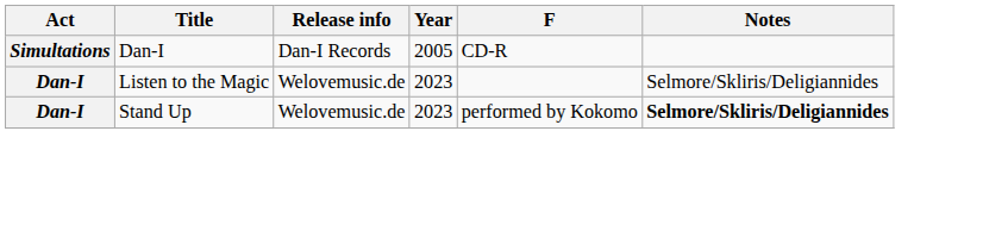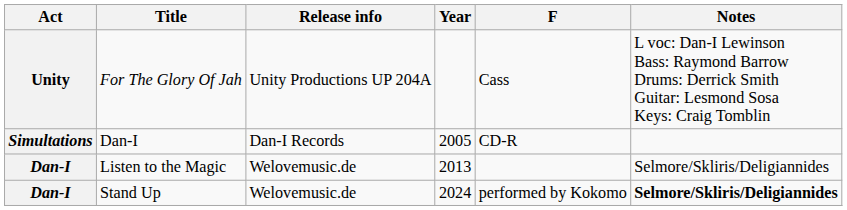+ row: Unity | For The Glory Of Jah | Unity Productions UP 204A | Cass | L voc: Dan-I Lewinson Bass: Raymond Barrow Drums: Derrick Smith Guitar: Lesmond Sosa Keys: Craig Tomblin
Listen to the Magic | Year: 2023 -> 2013
Stand Up | Year: 2023 -> 2024
